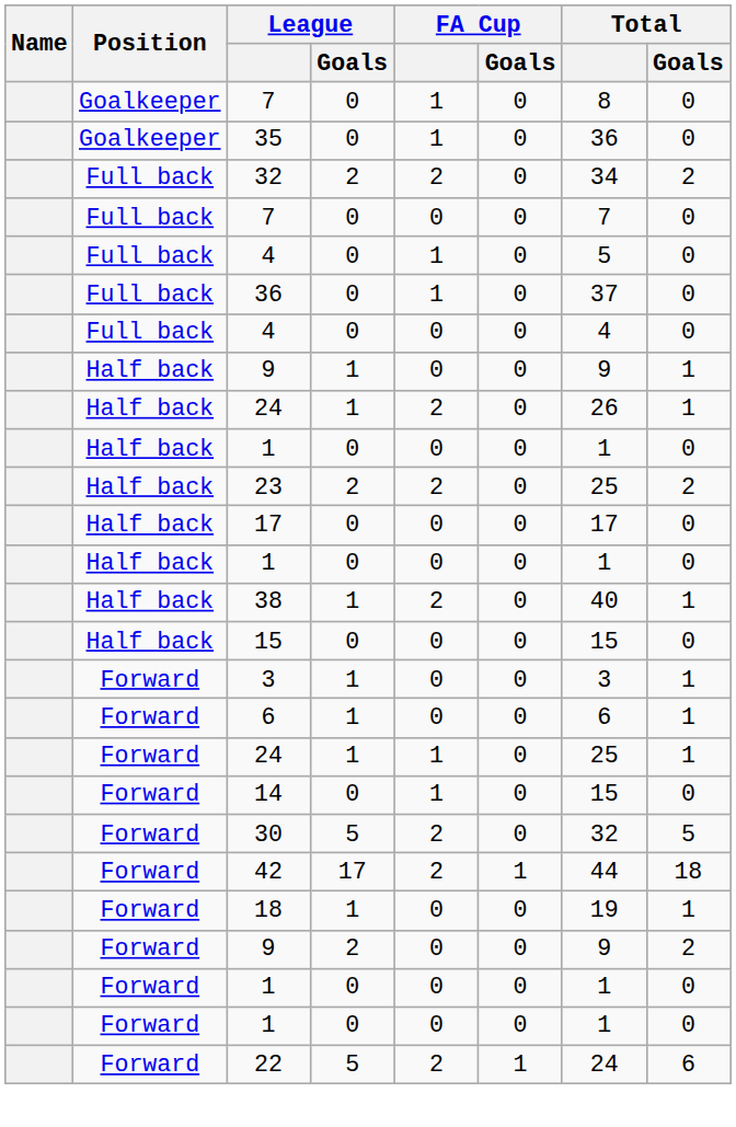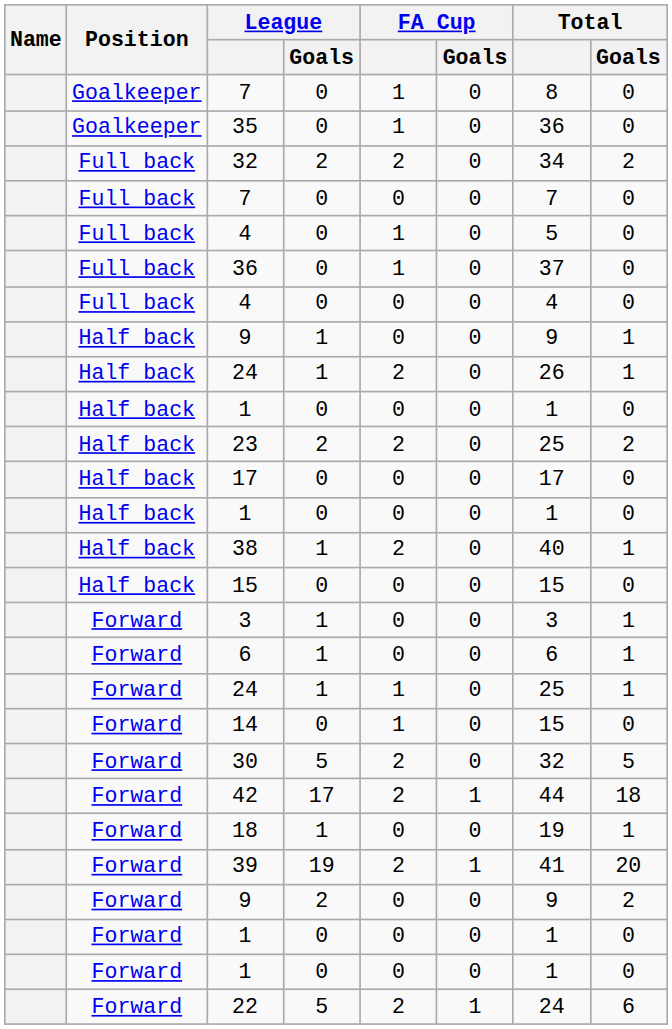+ row: Forward | 39 | 19 | 2 | 1 | 41 | 20
